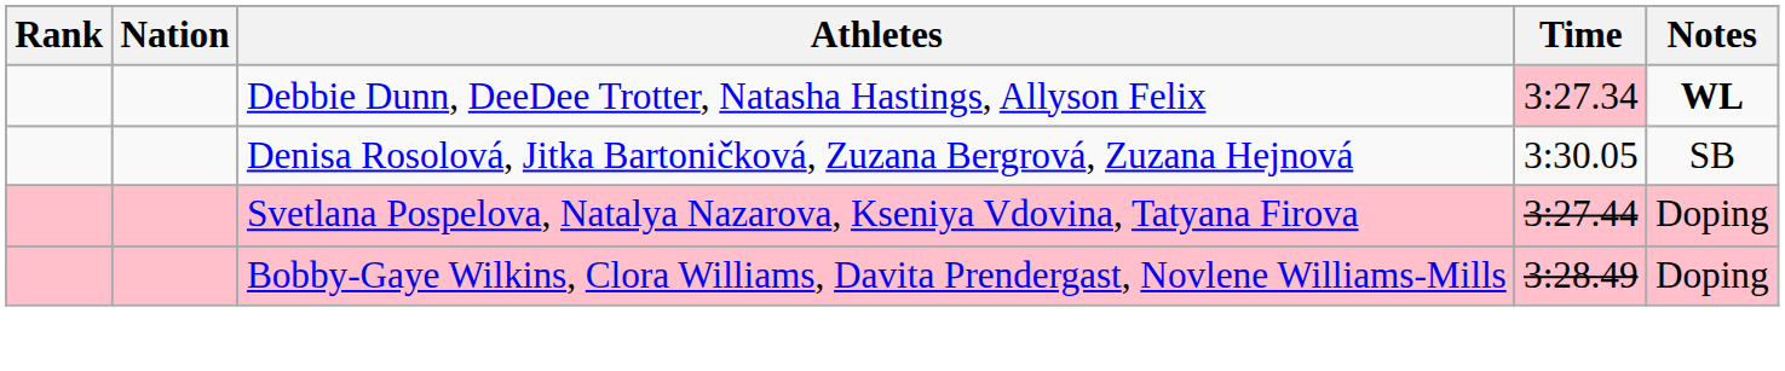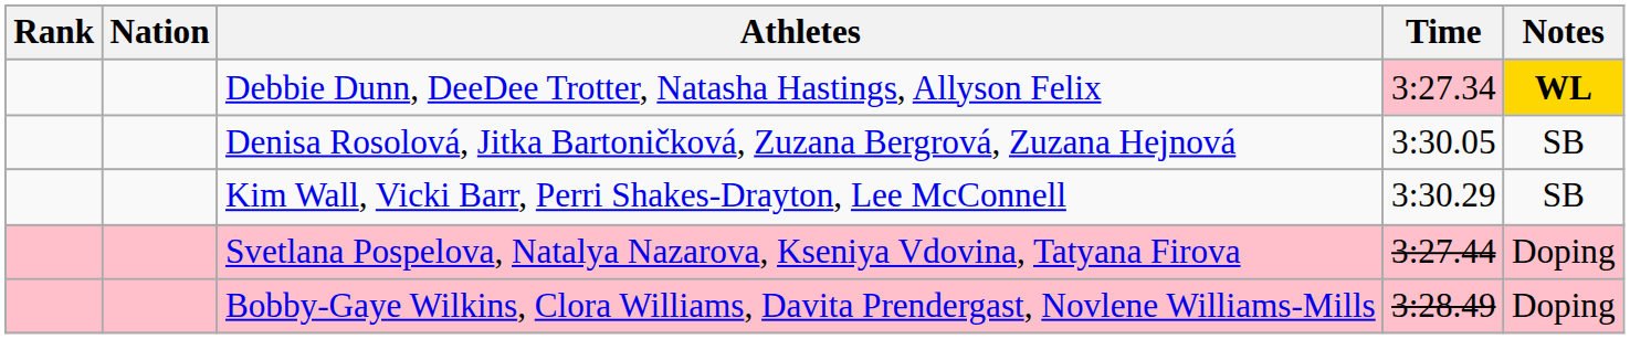Debbie Dunn, DeeDee Trotter, Natasha Hastings, Allyson Felix | Notes: no background -> gold background
+ row: Kim Wall, Vicki Barr, Perri Shakes-Drayton, Lee McConnell | 3:30.29 | SB
